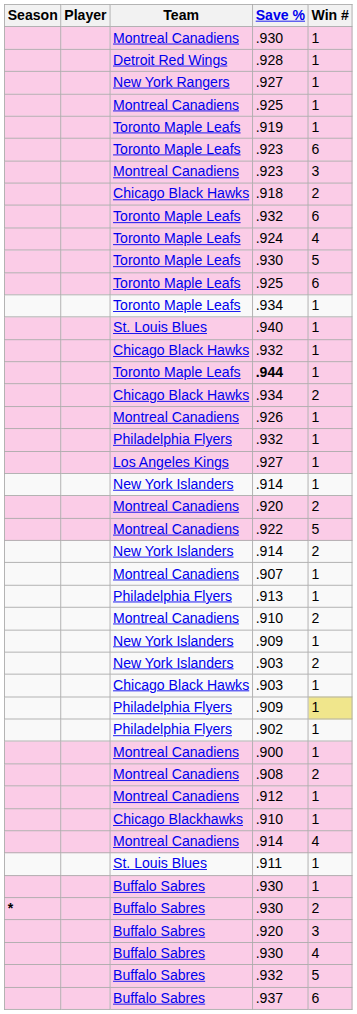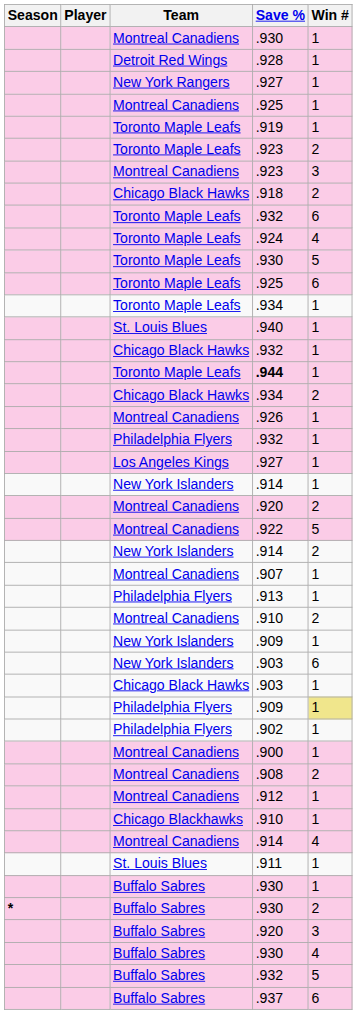Toronto Maple Leafs / .923 | Win #: 6 -> 2
New York Islanders / .903 | Win #: 2 -> 6
